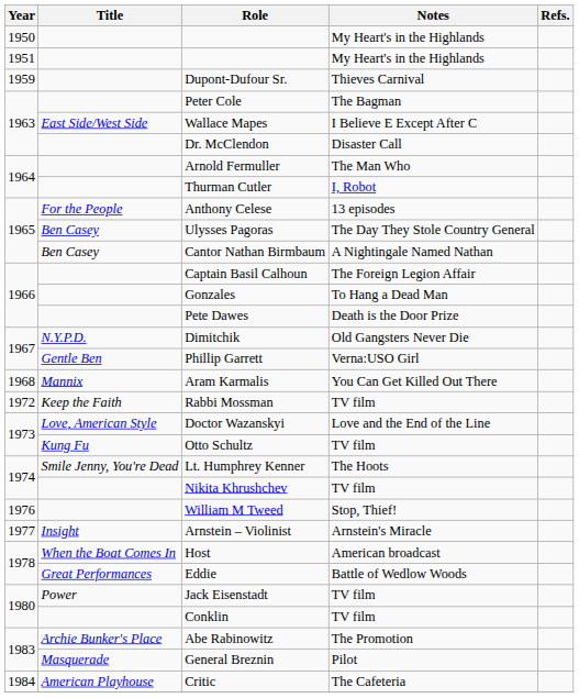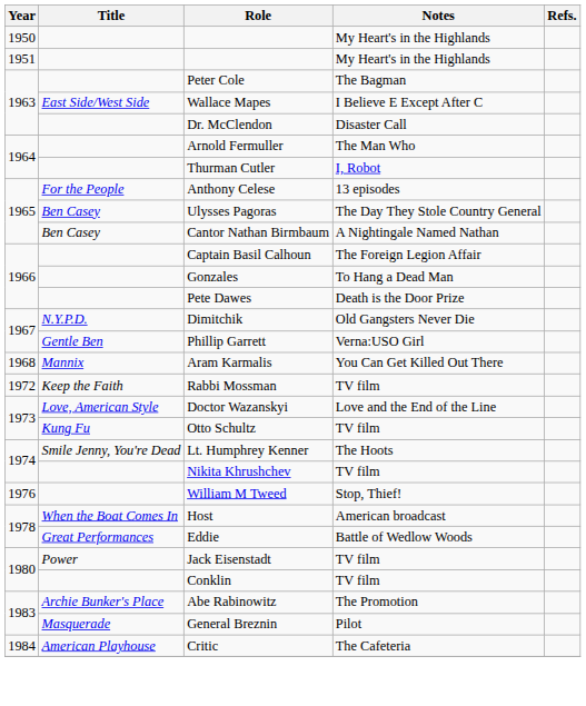- row: 1959 | Dupont-Dufour Sr. | Thieves Carnival
- row: 1977 | Insight | Arnstein – Violinist | Arnstein's Miracle
